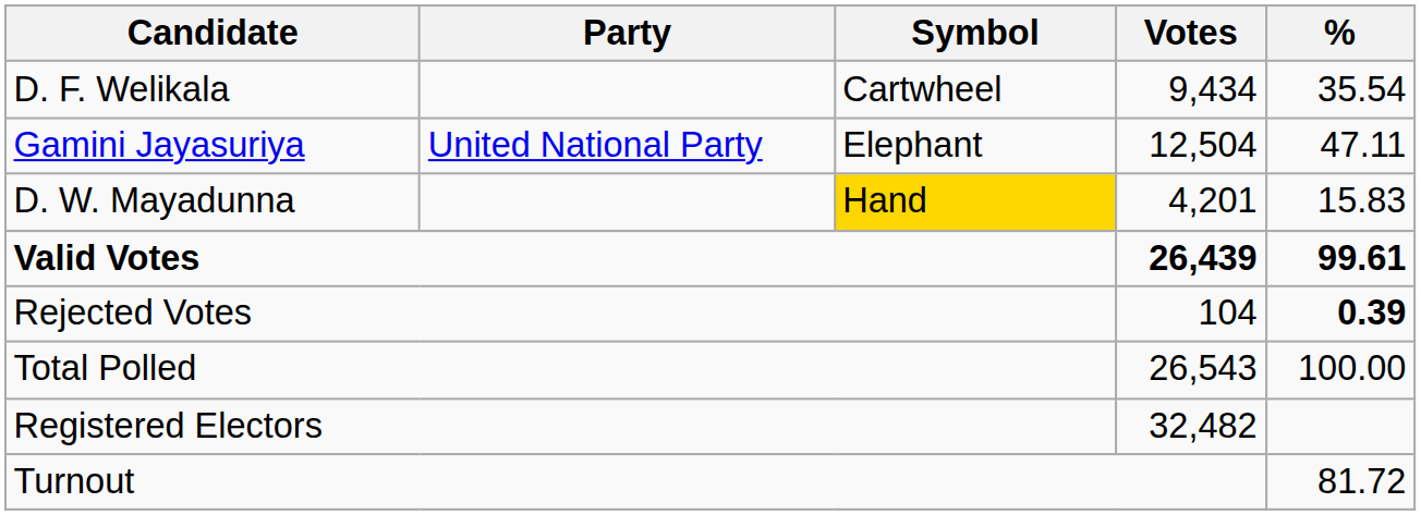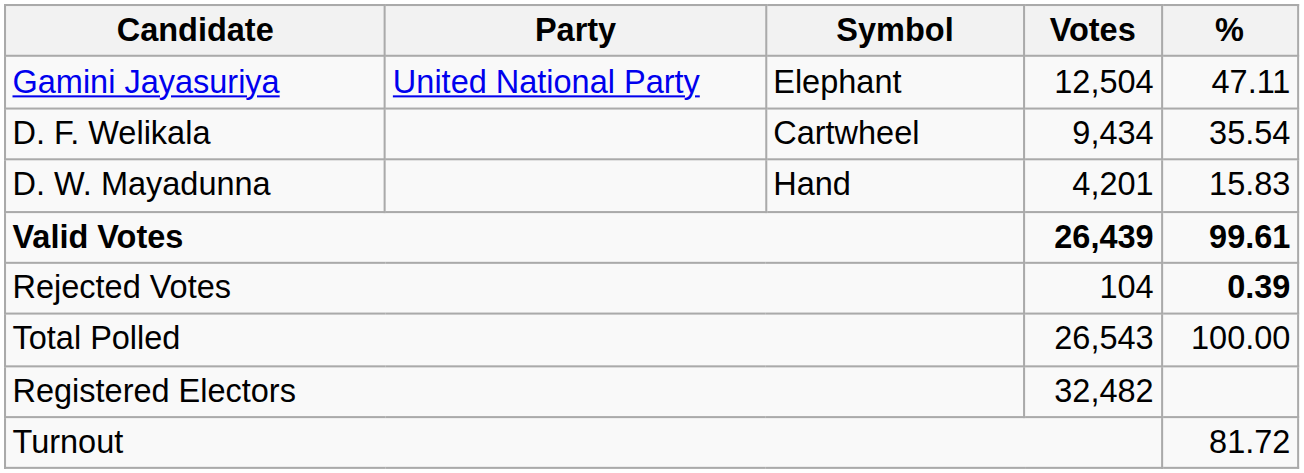rows swapped: Gamini Jayasuriya <-> D. F. Welikala
D. W. Mayadunna | Symbol: gold background -> no background
